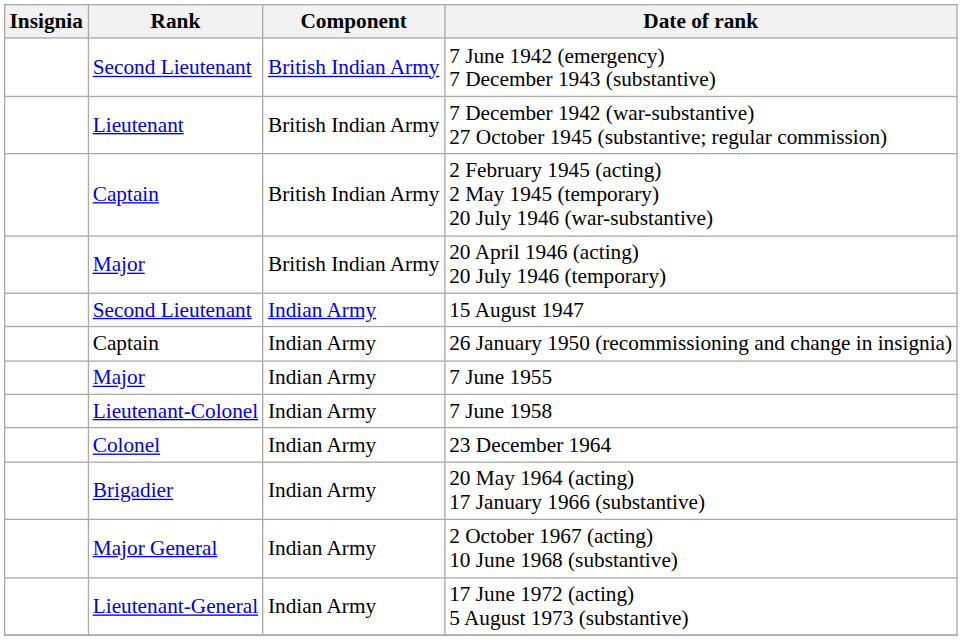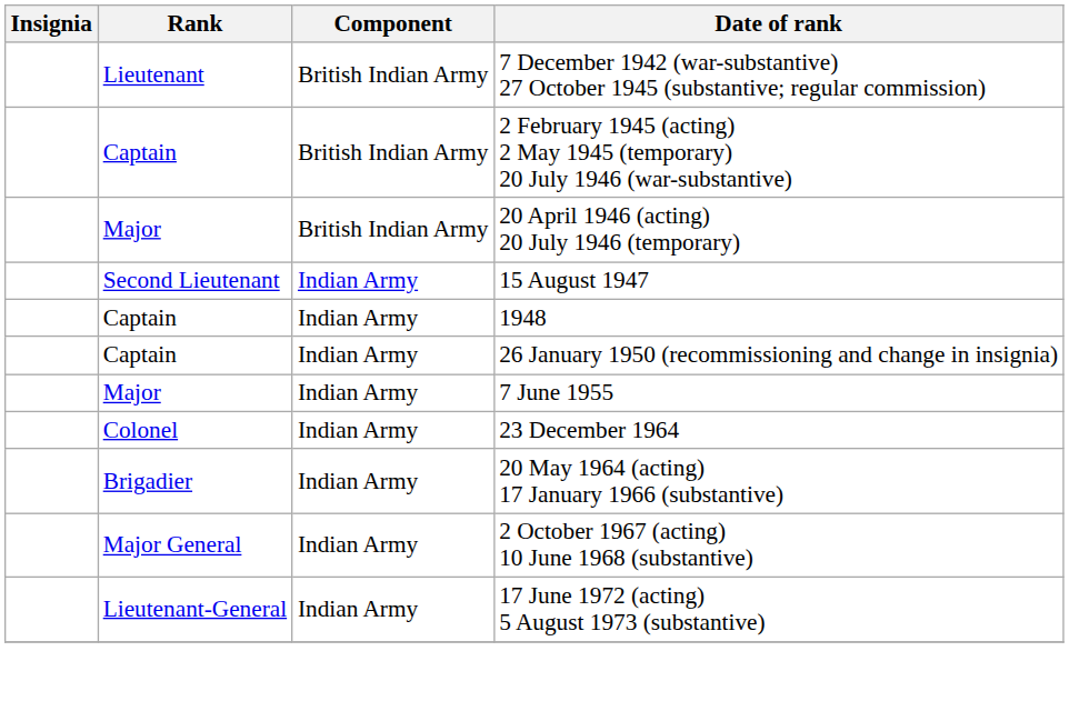- row: Second Lieutenant | British Indian Army | 7 June 1942 (emergency) 7 December 1943 (substantive)
+ row: Captain | Indian Army | 1948
- row: Lieutenant-Colonel | Indian Army | 7 June 1958
